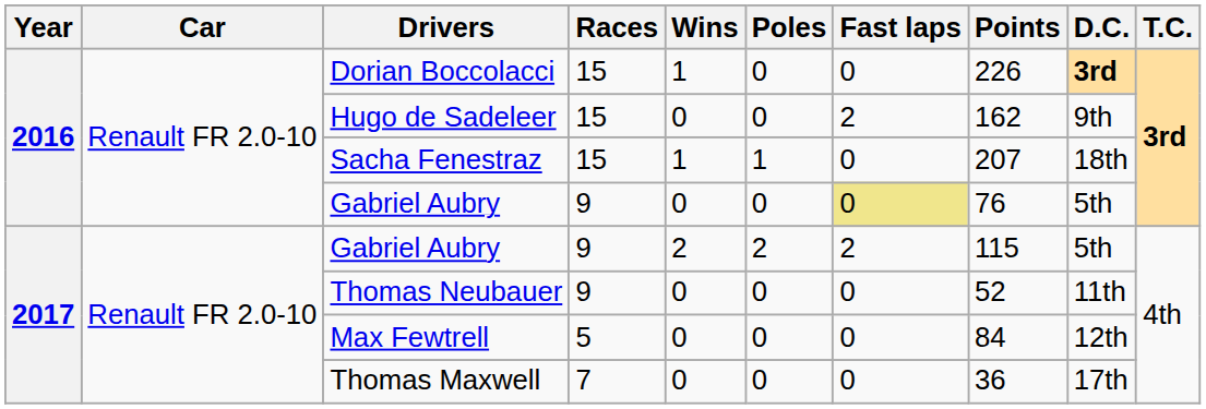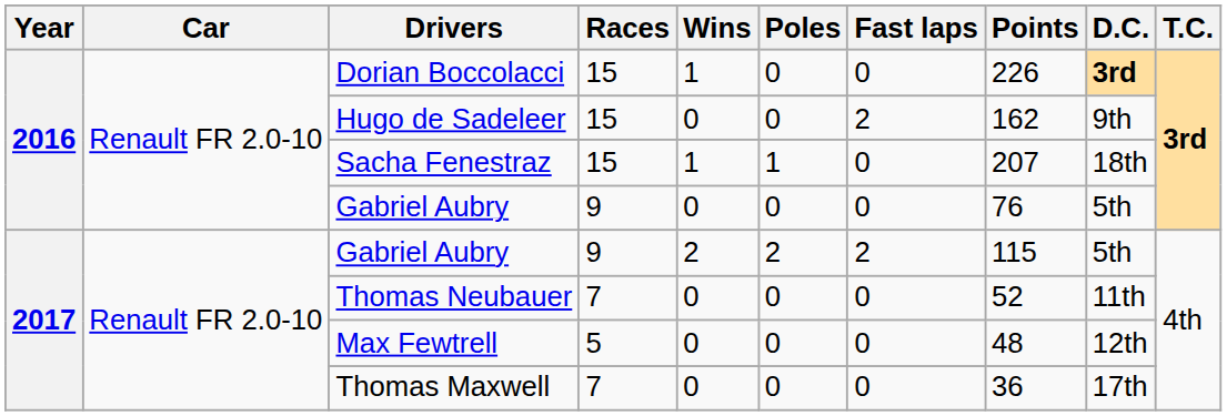2016 / Gabriel Aubry | Fast laps: khaki background -> no background
Thomas Neubauer | Races: 9 -> 7
Max Fewtrell | Points: 84 -> 48
